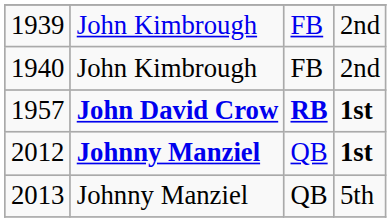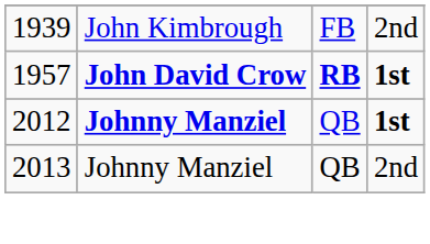- row: 1940 | John Kimbrough | FB | 2nd
2013 | column 4: 5th -> 2nd
